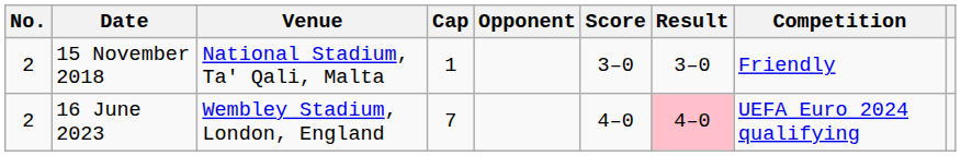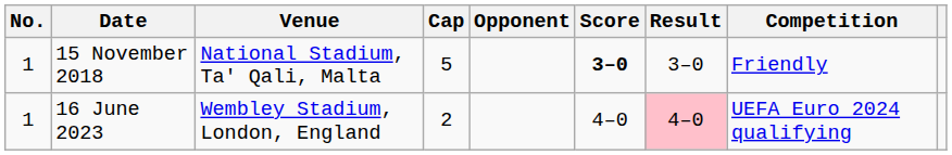15 November 2018 | No.: 2 -> 1
15 November 2018 | Cap: 1 -> 5
15 November 2018 | Score: normal -> bold
16 June 2023 | No.: 2 -> 1
16 June 2023 | Cap: 7 -> 2
